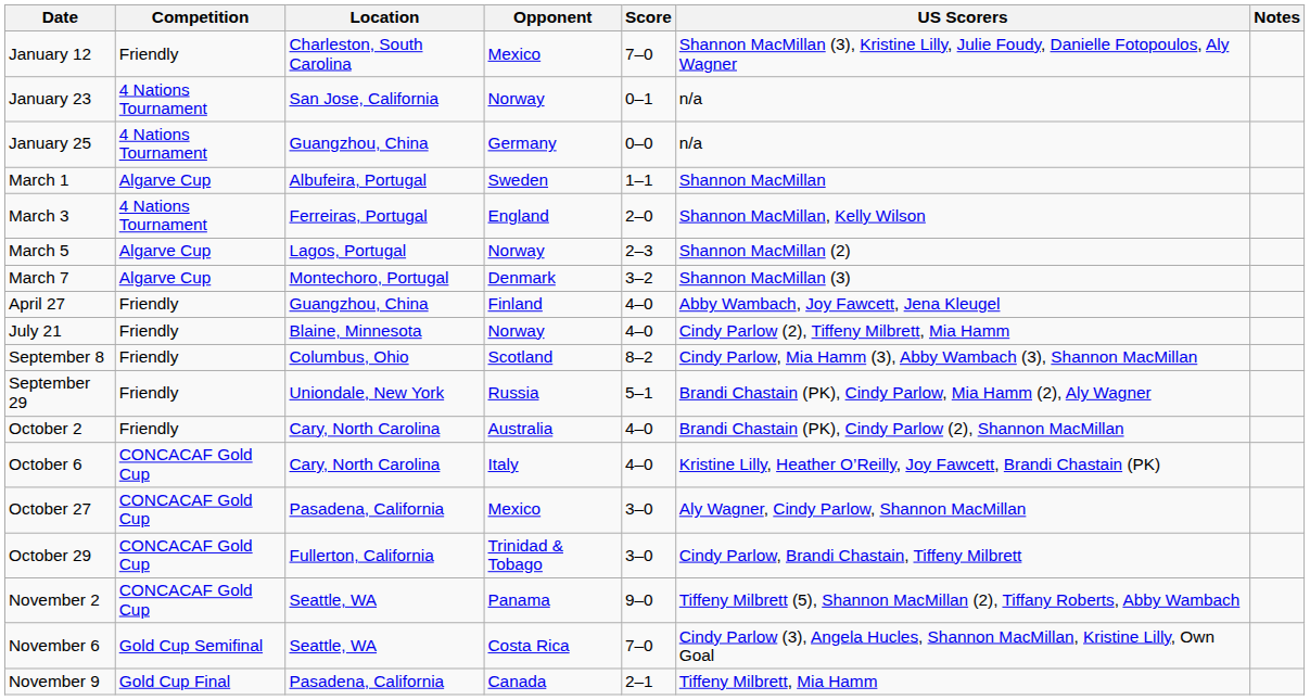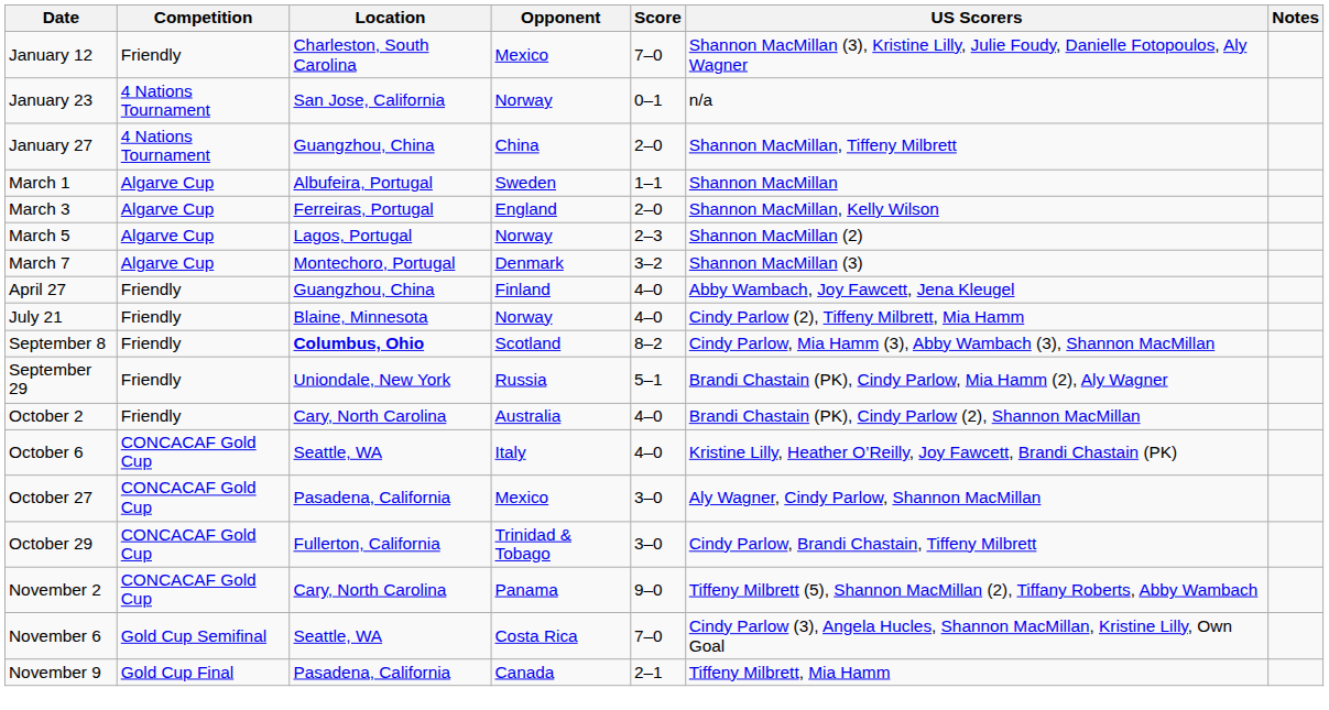- row: January 25 | 4 Nations Tournament | Guangzhou, China | Germany | 0–0 | n/a
+ row: January 27 | 4 Nations Tournament | Guangzhou, China | China | 2–0 | Shannon MacMillan, Tiffeny Milbrett
March 3 | Competition: 4 Nations Tournament -> Algarve Cup
September 8 | Location: normal -> bold
October 6 | Location: Cary, North Carolina -> Seattle, WA
November 2 | Location: Seattle, WA -> Cary, North Carolina
